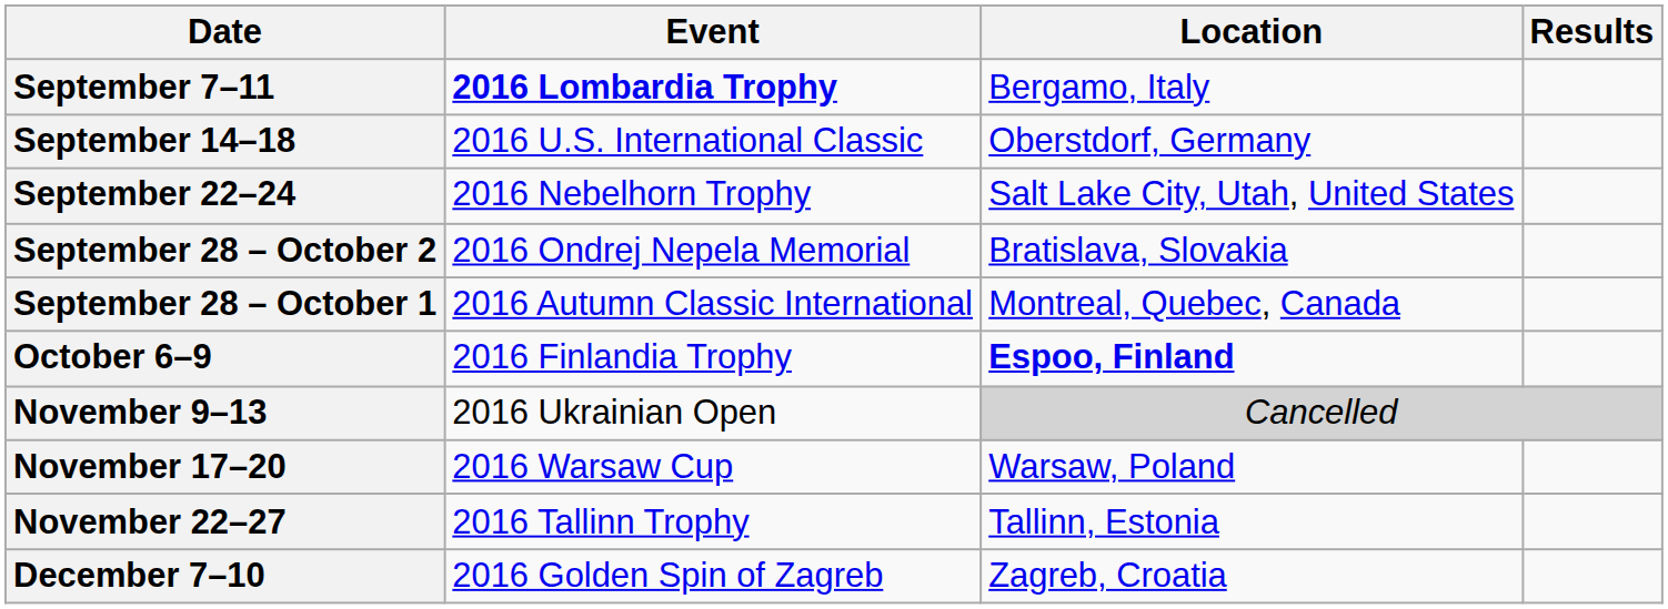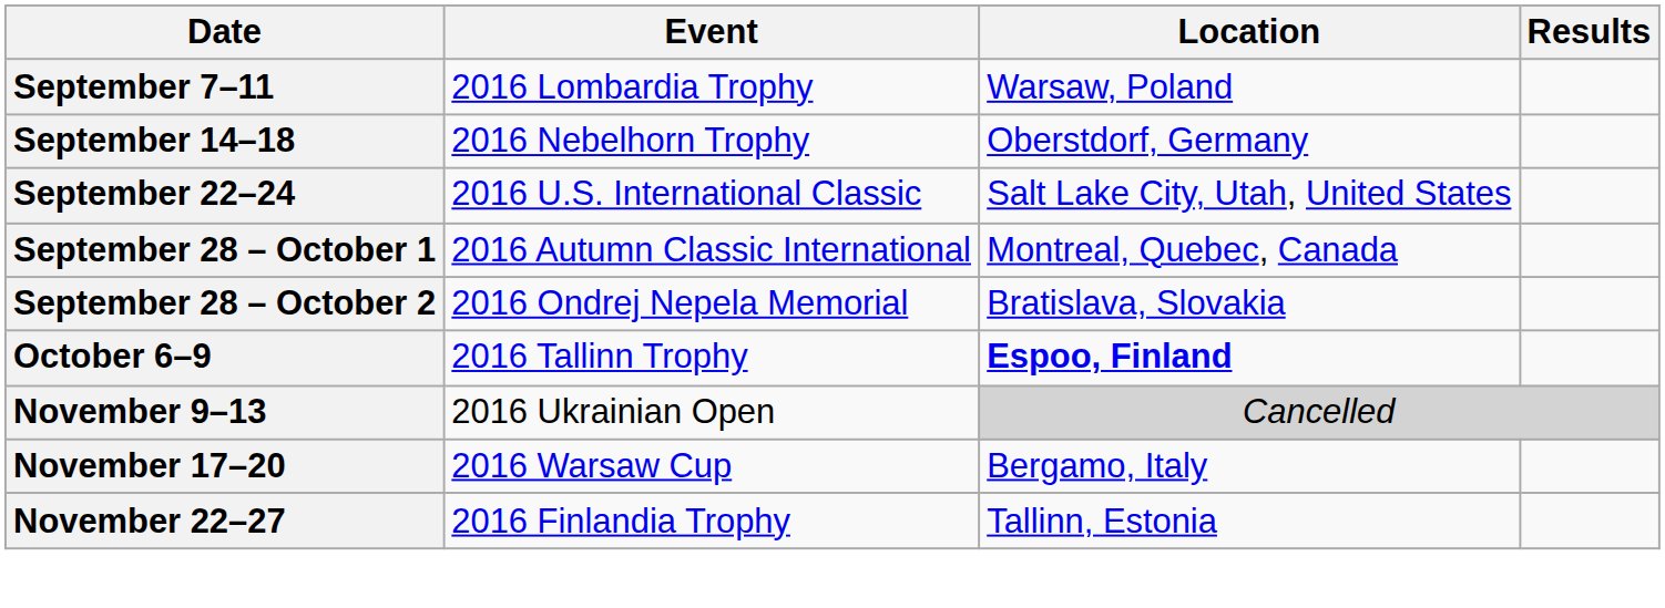September 7–11 | Event: bold -> normal
September 7–11 | Location: Bergamo, Italy -> Warsaw, Poland
September 14–18 | Event: 2016 U.S. International Classic -> 2016 Nebelhorn Trophy
September 22–24 | Event: 2016 Nebelhorn Trophy -> 2016 U.S. International Classic
rows swapped: September 28 – October 1 <-> September 28 – October 2
October 6–9 | Event: 2016 Finlandia Trophy -> 2016 Tallinn Trophy
November 17–20 | Location: Warsaw, Poland -> Bergamo, Italy
November 22–27 | Event: 2016 Tallinn Trophy -> 2016 Finlandia Trophy
- row: December 7–10 | 2016 Golden Spin of Zagreb | Zagreb, Croatia
